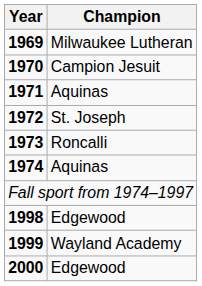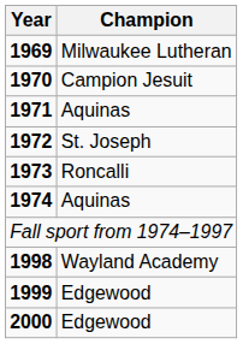1998 | Champion: Edgewood -> Wayland Academy
1999 | Champion: Wayland Academy -> Edgewood
